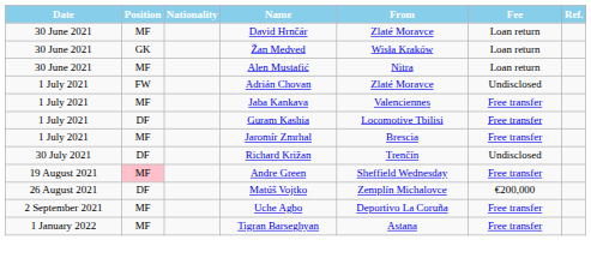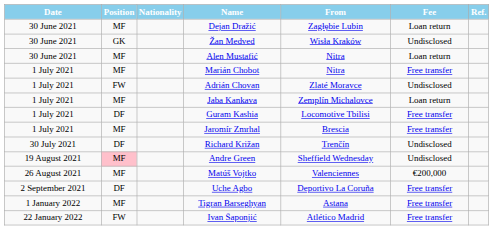+ row: 30 June 2021 | MF | Dejan Dražić | Zagłębie Lubin | Loan return
- row: 30 June 2021 | MF | David Hrnčár | Zlaté Moravce | Loan return
Žan Medved | Fee: Loan return -> Undisclosed
+ row: 1 July 2021 | MF | Marián Chobot | Nitra | Free transfer
Jaba Kankava | From: Valenciennes -> Zemplín Michalovce
Jaba Kankava | Fee: Free transfer -> Loan return
Andre Green | Fee: Free transfer -> Undisclosed
Matúš Vojtko | Position: DF -> MF
Matúš Vojtko | From: Zemplín Michalovce -> Valenciennes
Uche Agbo | Position: MF -> DF
+ row: 22 January 2022 | FW | Ivan Šaponjić | Atlético Madrid | Free transfer
